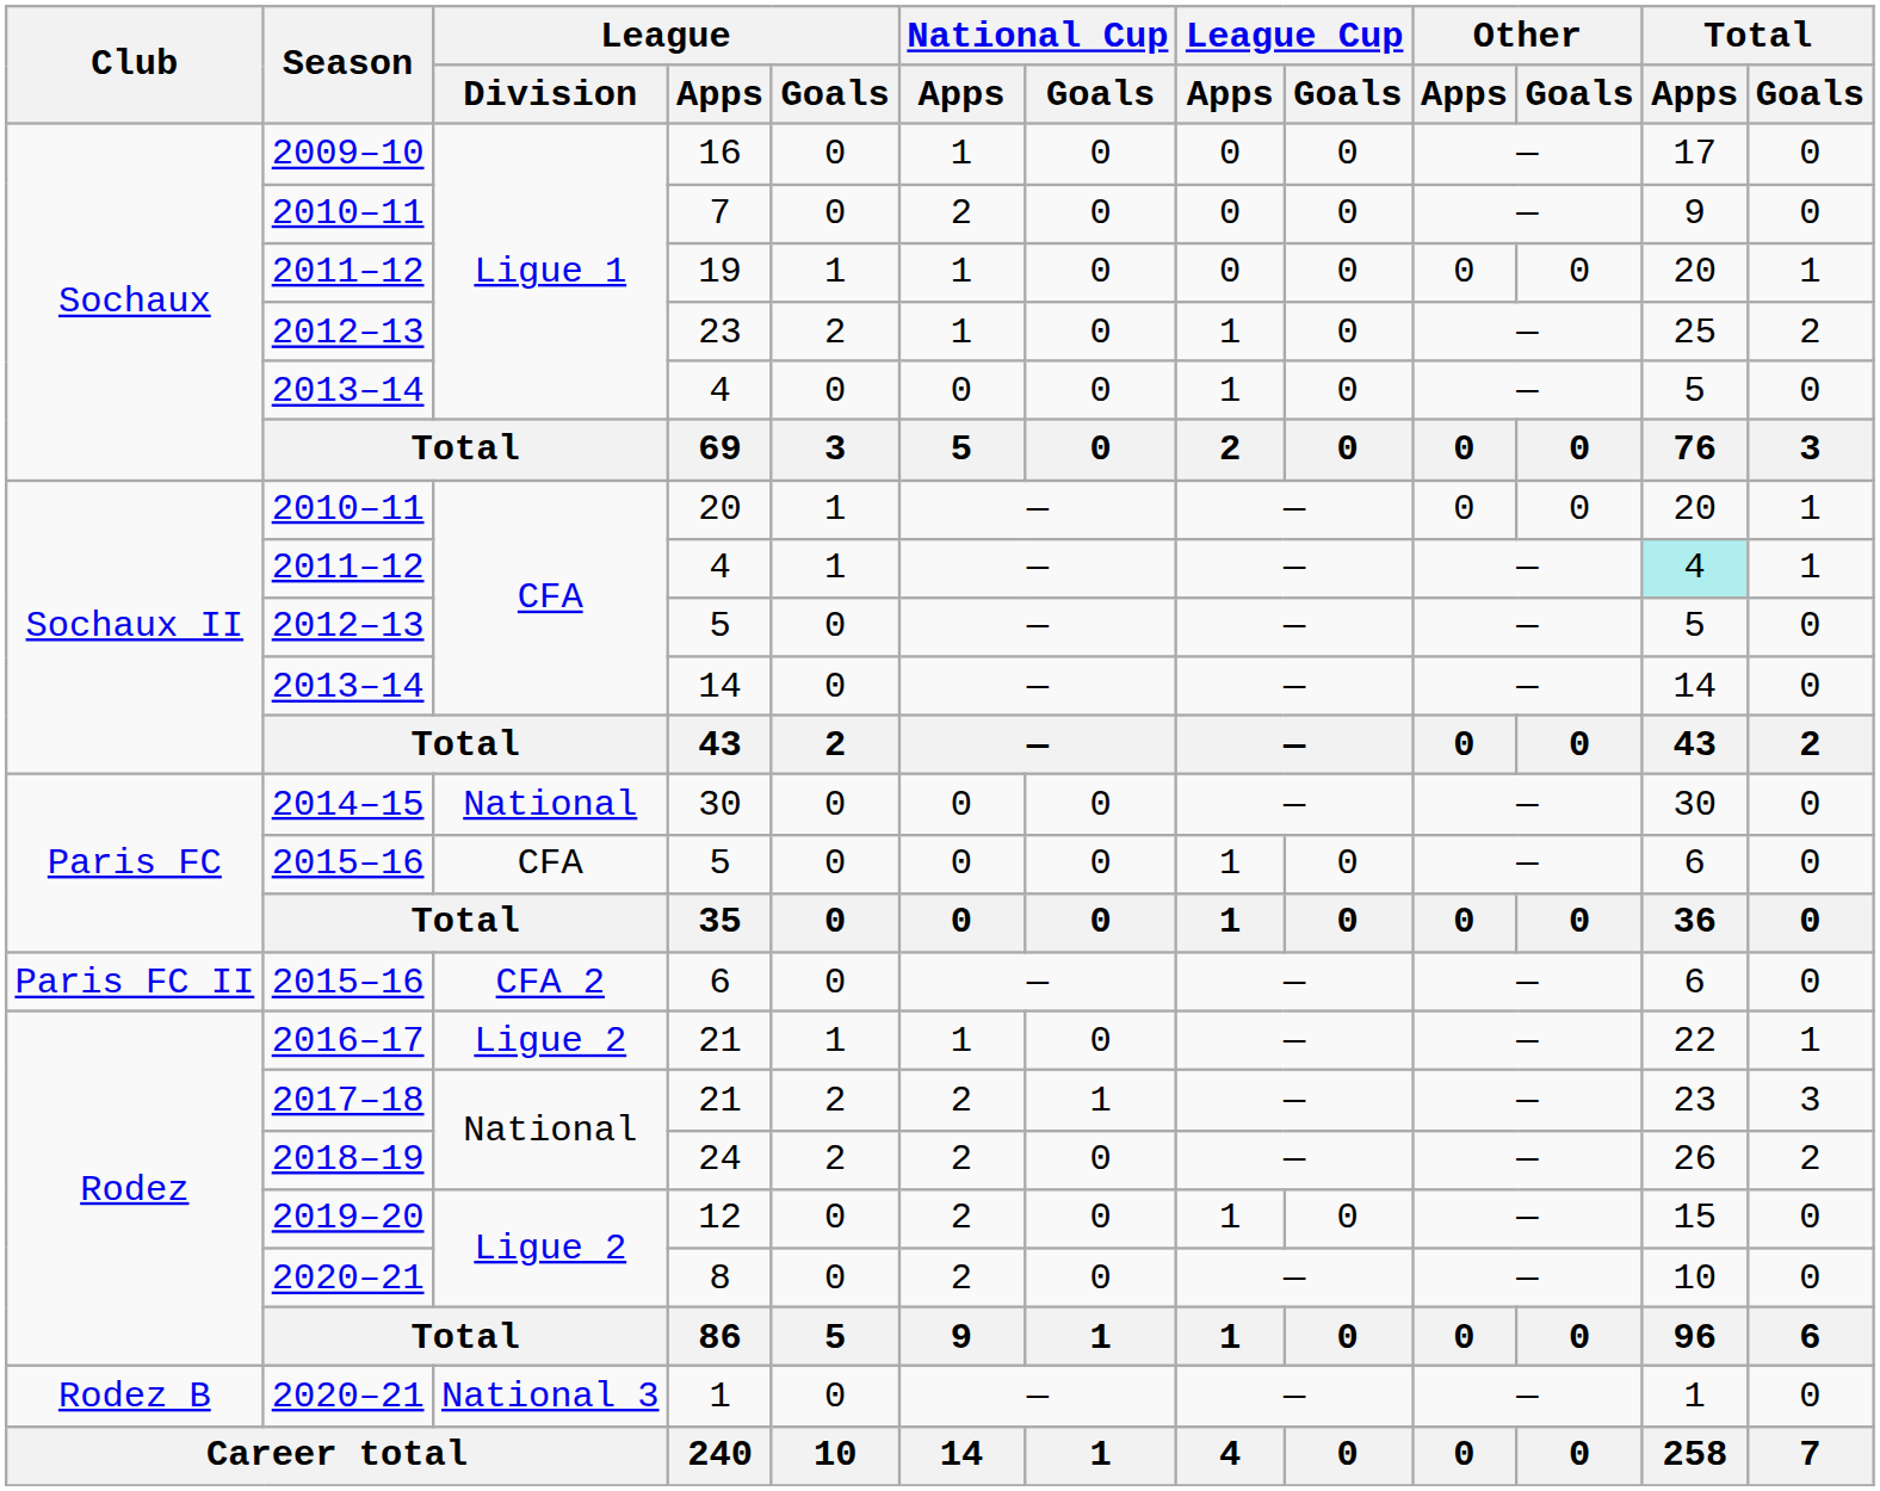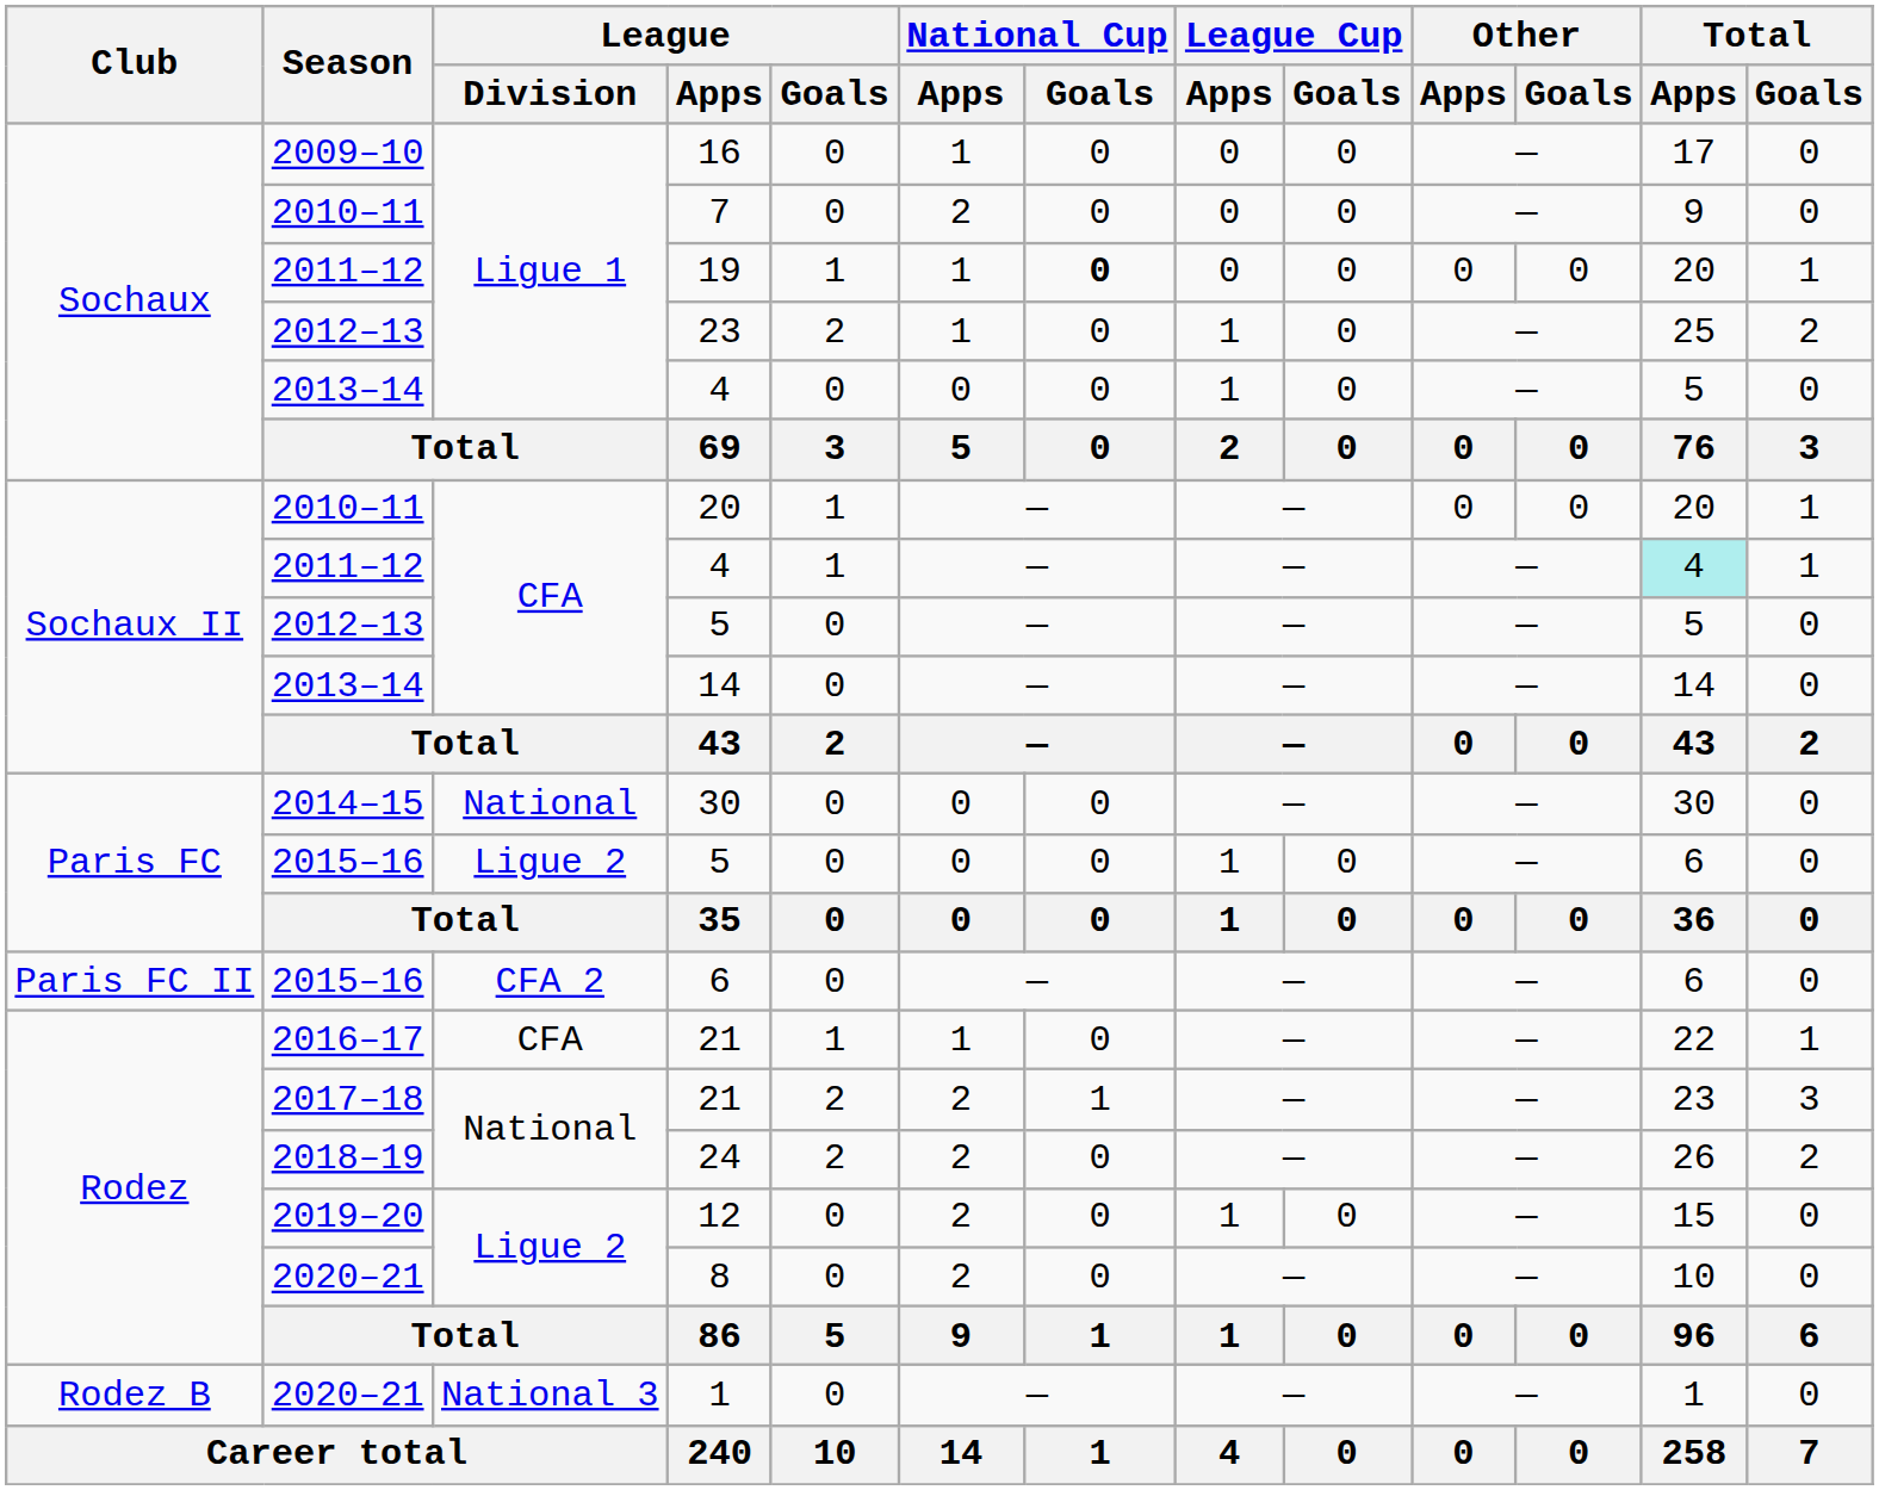19 | National Cup / Goals: normal -> bold
2015–16 / 5 | League / Division: CFA -> Ligue 2
2016–17 / 21 | League / Division: Ligue 2 -> CFA
